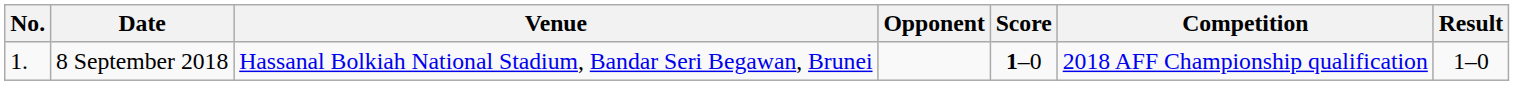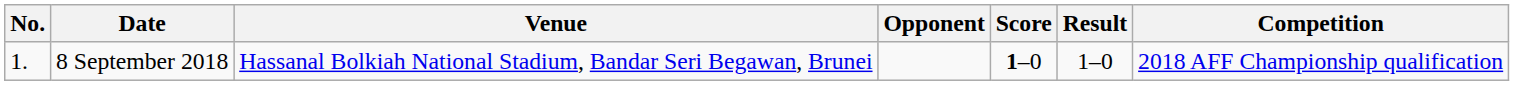columns swapped: Result <-> Competition
